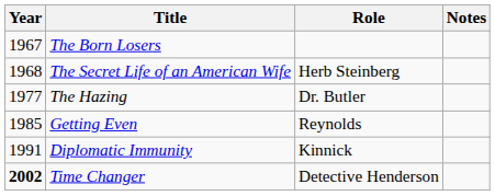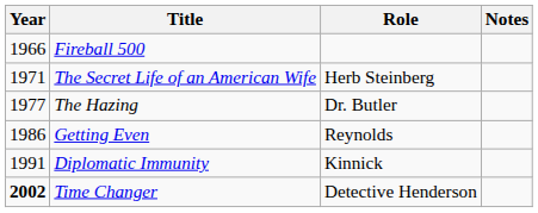+ row: 1966 | Fireball 500
- row: 1967 | The Born Losers
The Secret Life of an American Wife | Year: 1968 -> 1971
Getting Even | Year: 1985 -> 1986
